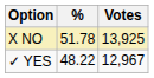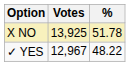columns swapped: Votes <-> %
